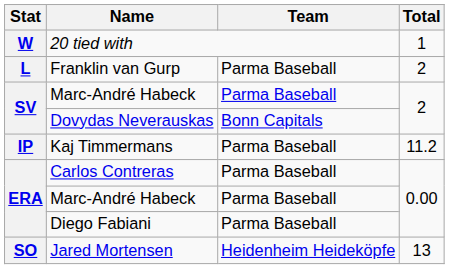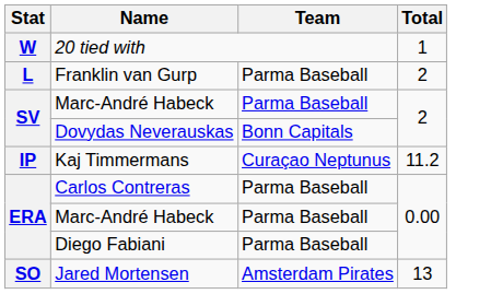Kaj Timmermans | Team: Parma Baseball -> Curaçao Neptunus
Jared Mortensen | Team: Heidenheim Heideköpfe -> Amsterdam Pirates
